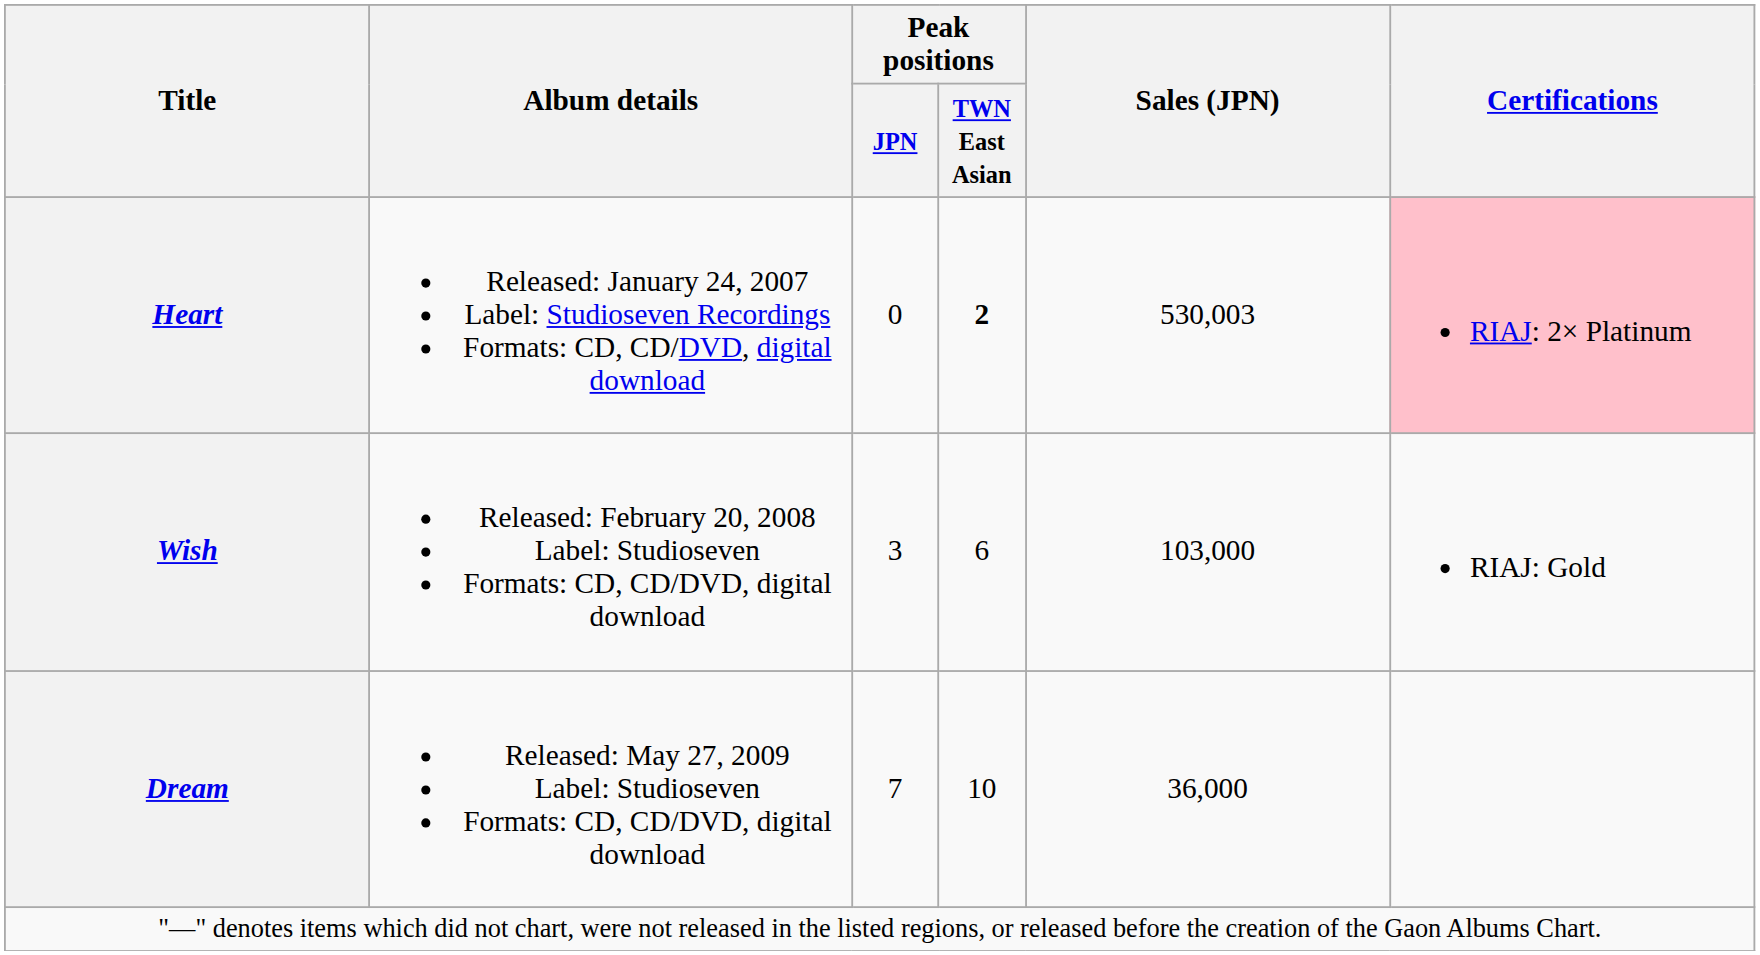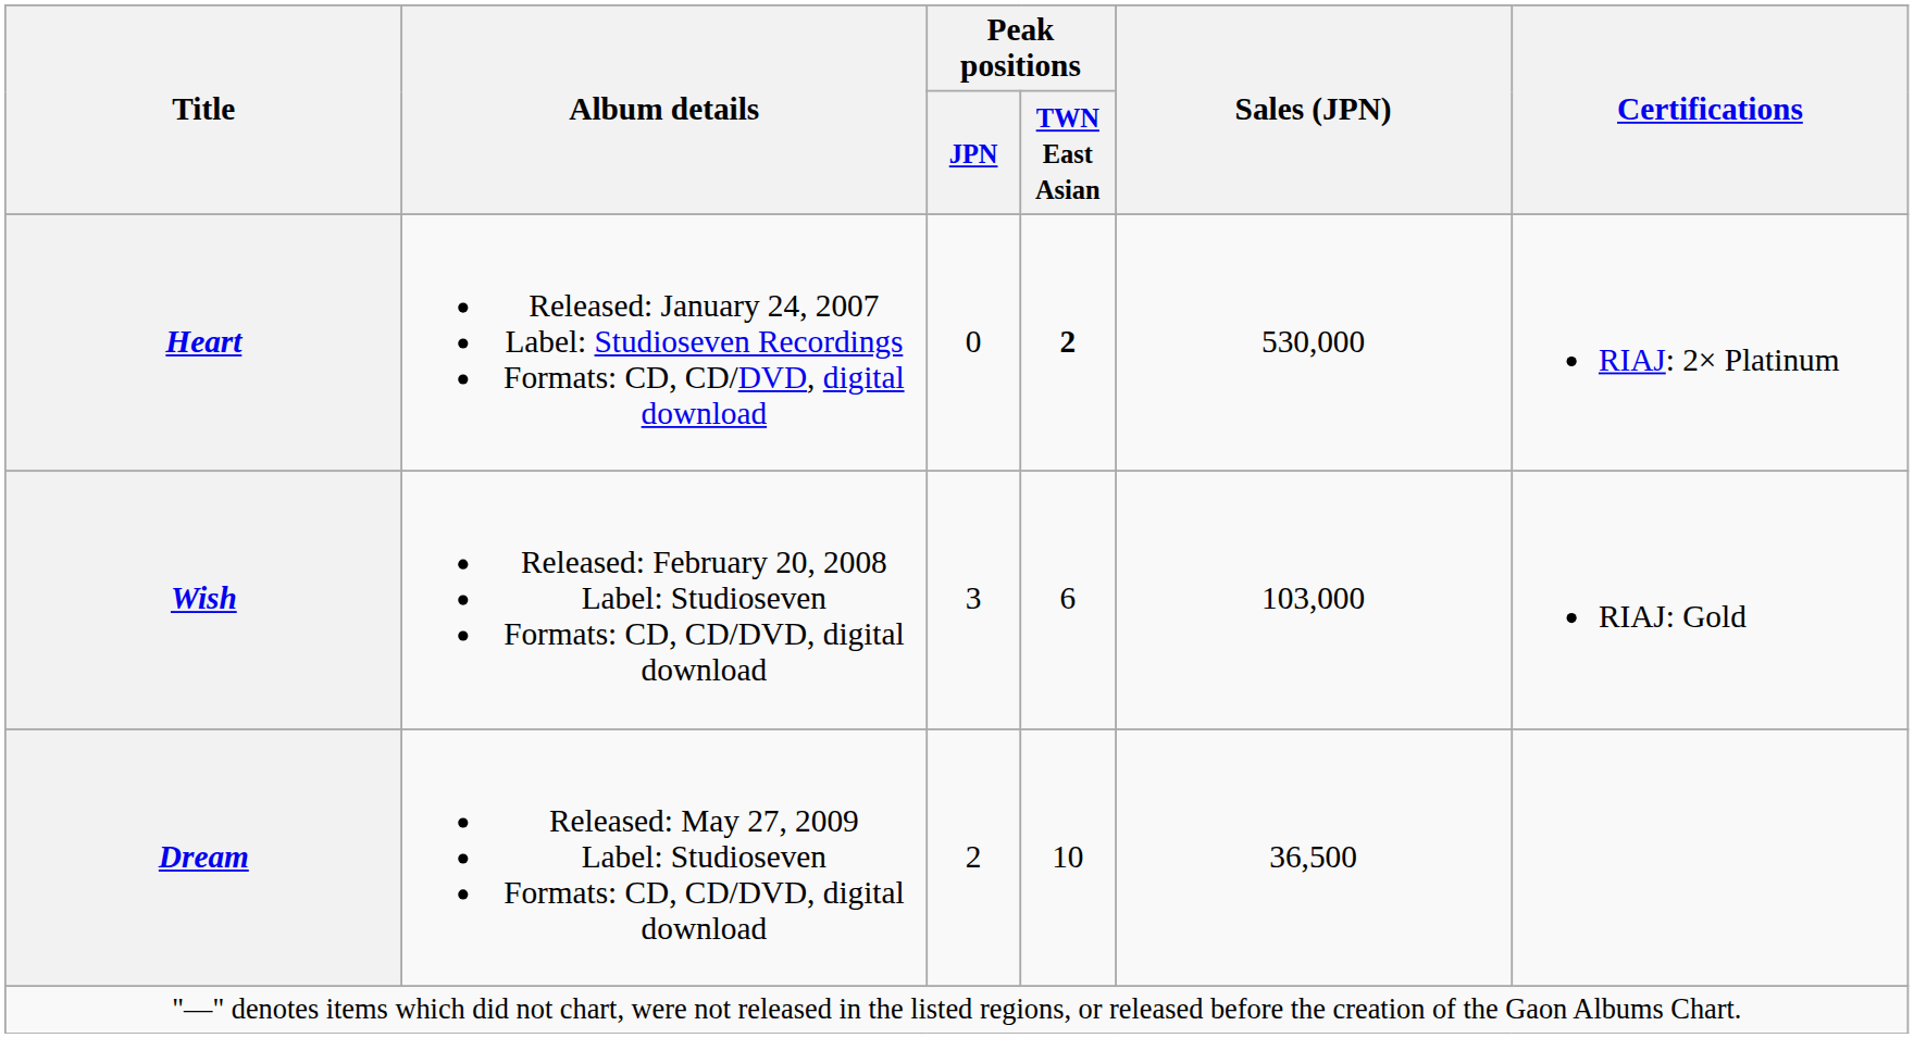Heart | Sales (JPN): 530,003 -> 530,000
Heart | Certifications: pink background -> no background
Dream | Peak positions / JPN: 7 -> 2
Dream | Sales (JPN): 36,000 -> 36,500
